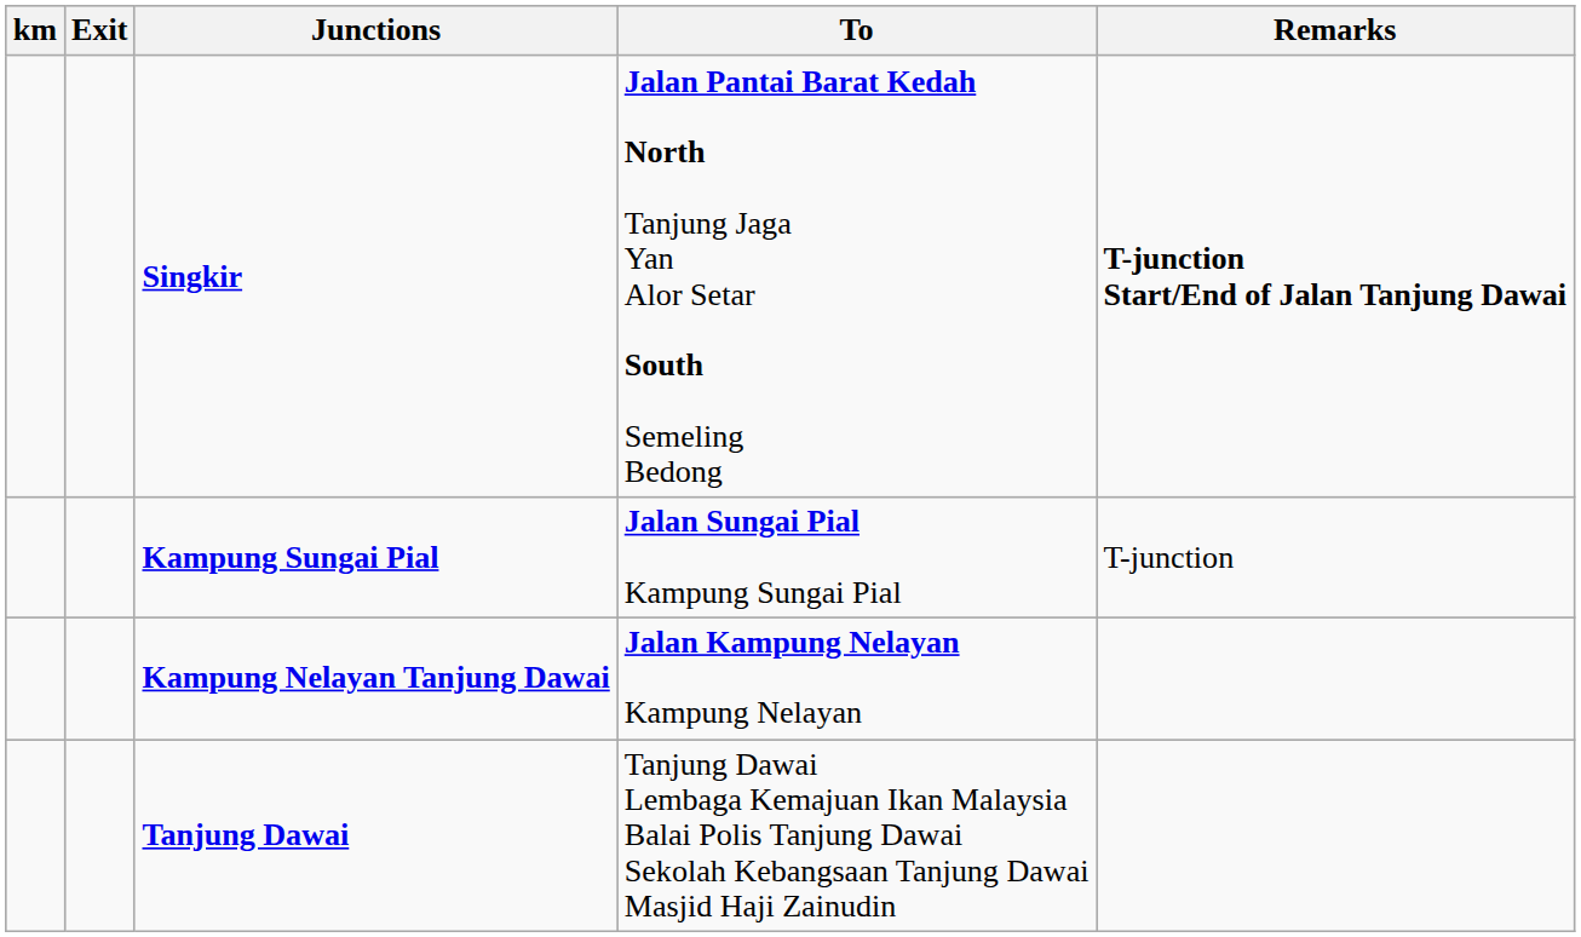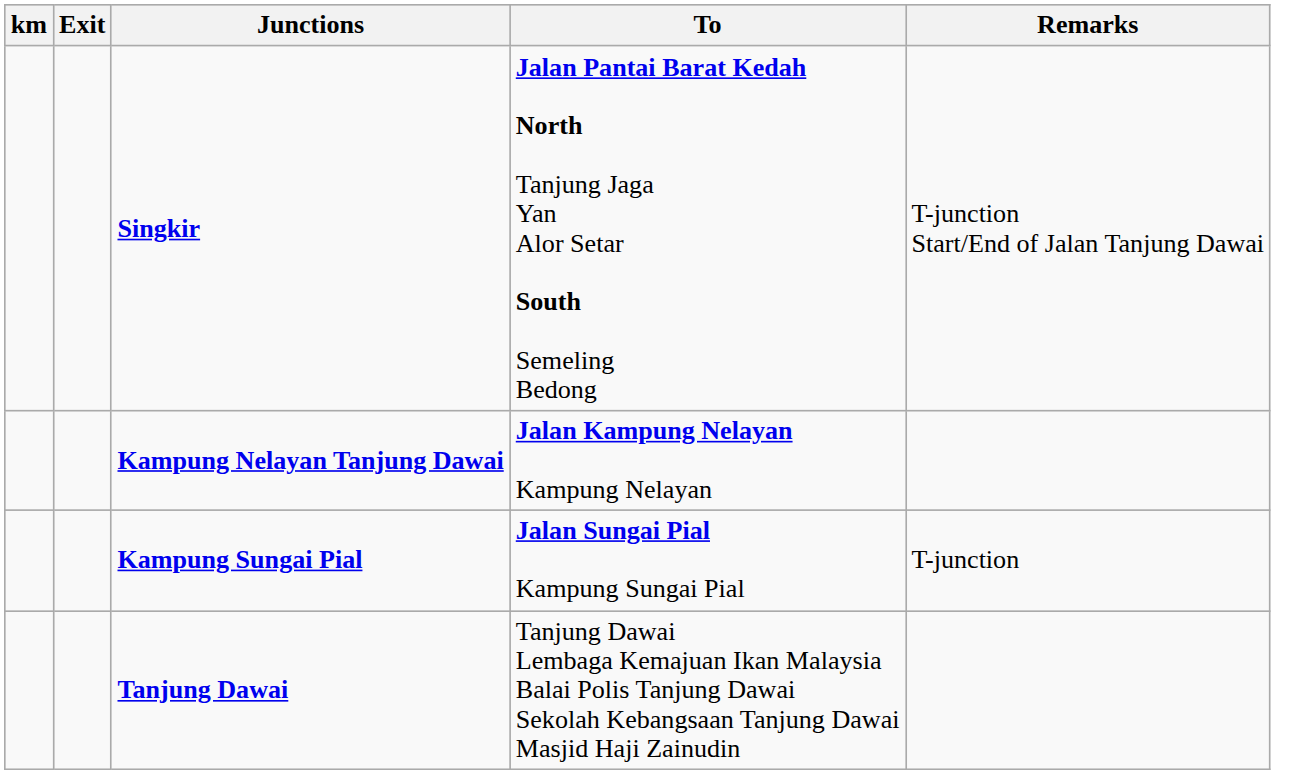Singkir | Remarks: bold -> normal
rows swapped: Kampung Sungai Pial <-> Kampung Nelayan Tanjung Dawai
